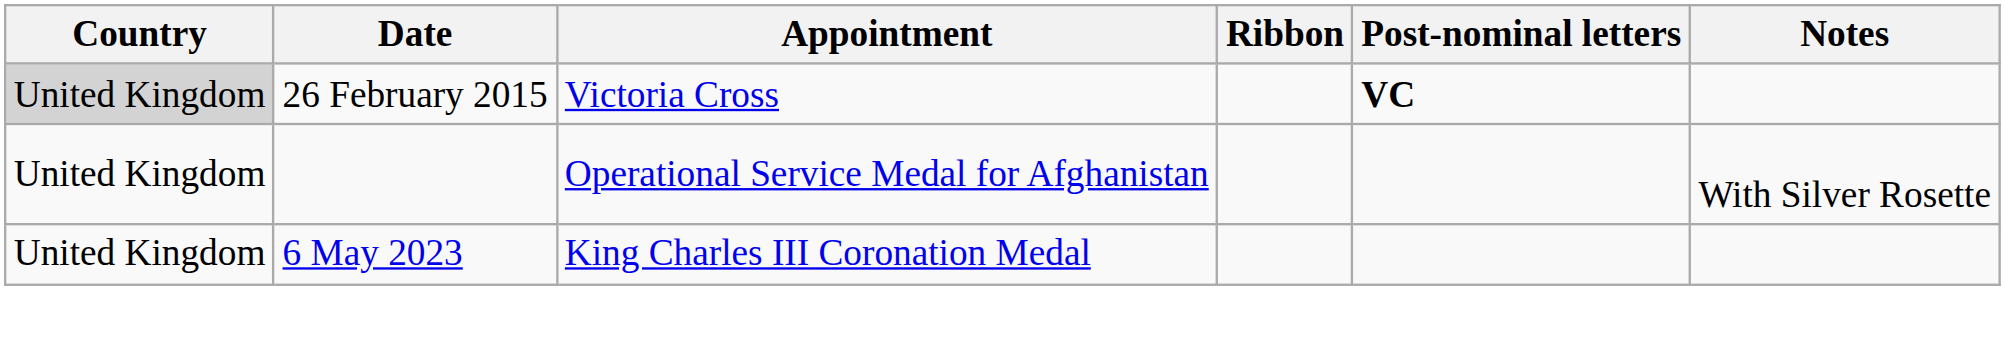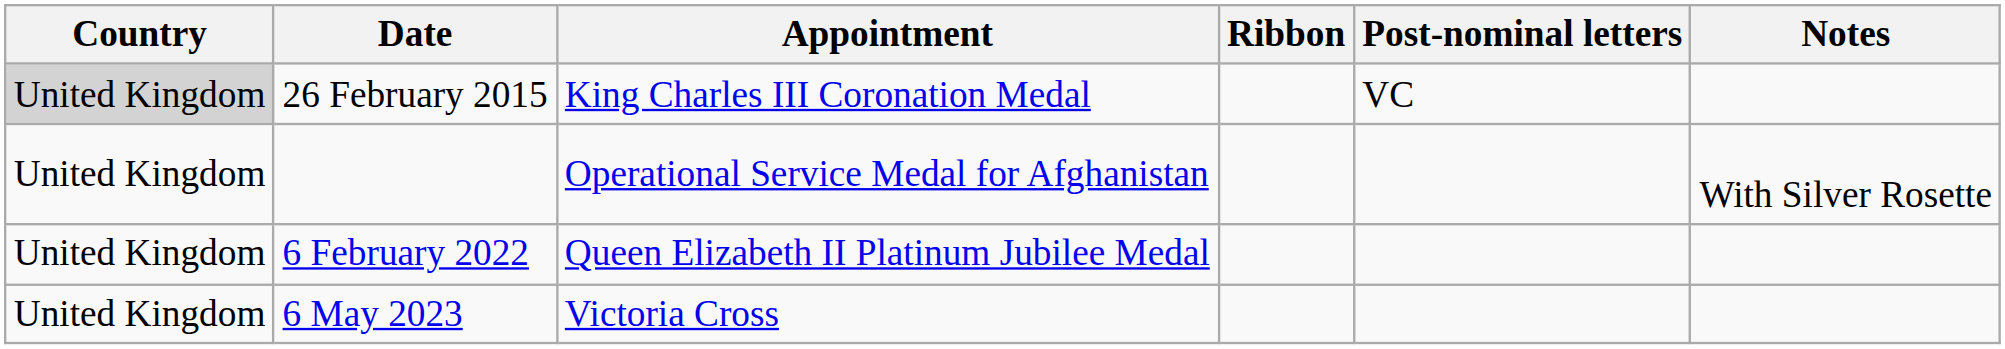26 February 2015 | Appointment: Victoria Cross -> King Charles III Coronation Medal
26 February 2015 | Post-nominal letters: bold -> normal
+ row: United Kingdom | 6 February 2022 | Queen Elizabeth II Platinum Jubilee Medal
6 May 2023 | Appointment: King Charles III Coronation Medal -> Victoria Cross
